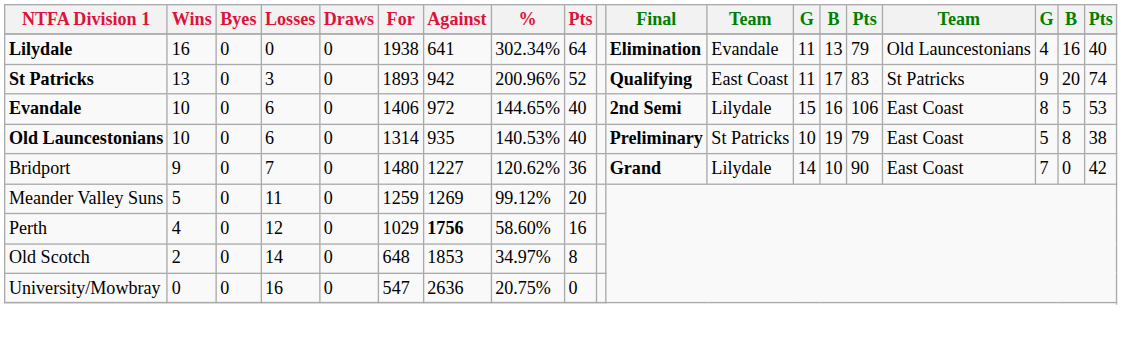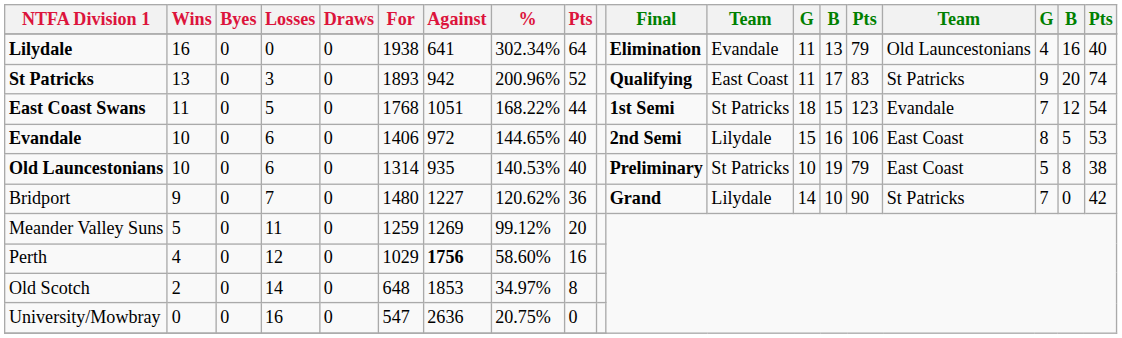+ row: East Coast Swans | 11 | 0 | 5 | 0 | 1768 | 1051 | 168.22% | 44 | 1st Semi | St Patricks | 18 | 15 | 123 | Evandale | 7 | 12 | 54
Bridport | column 16: East Coast -> St Patricks
